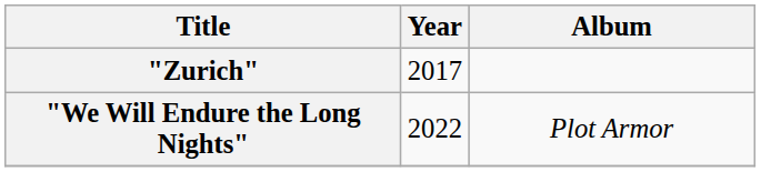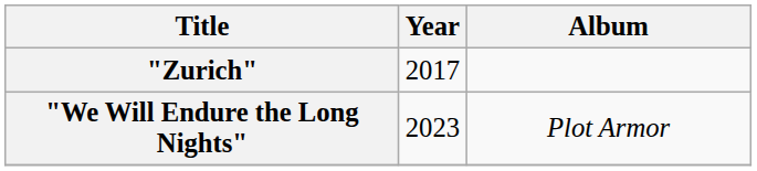"We Will Endure the Long Nights" | Year: 2022 -> 2023
